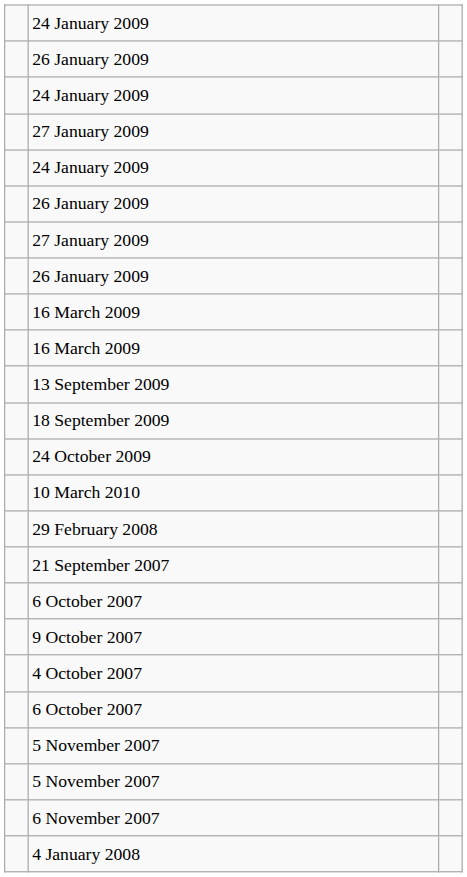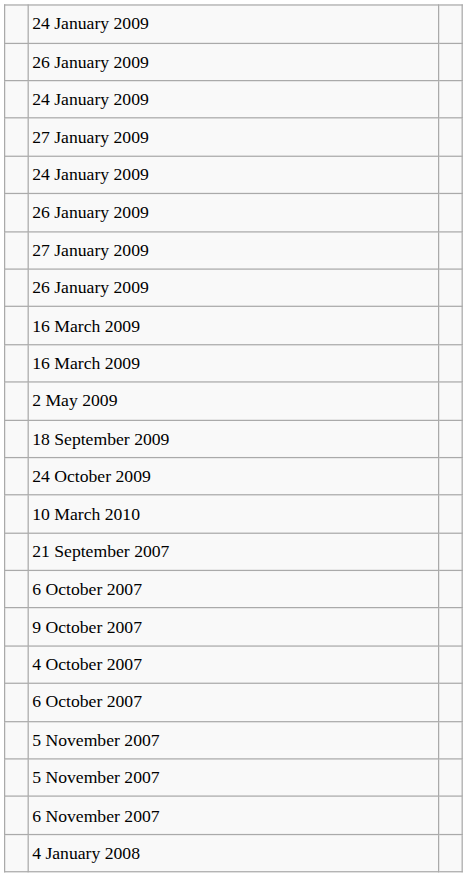+ row: 2 May 2009
- row: 13 September 2009
- row: 29 February 2008
